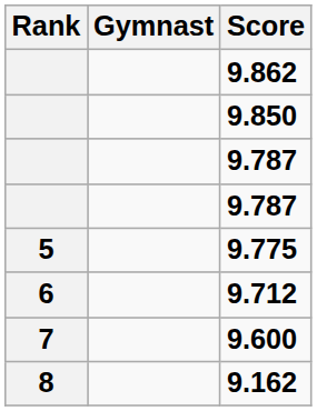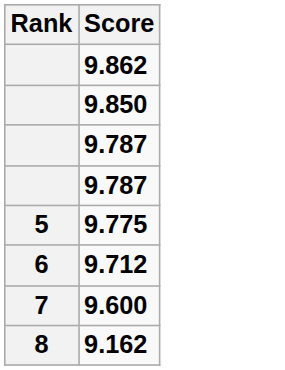- column: Gymnast
